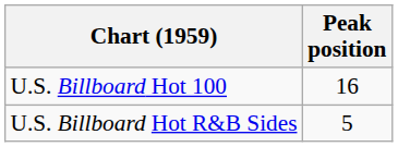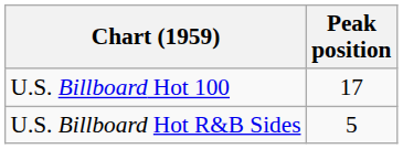U.S. Billboard Hot 100 | Peak position: 16 -> 17
